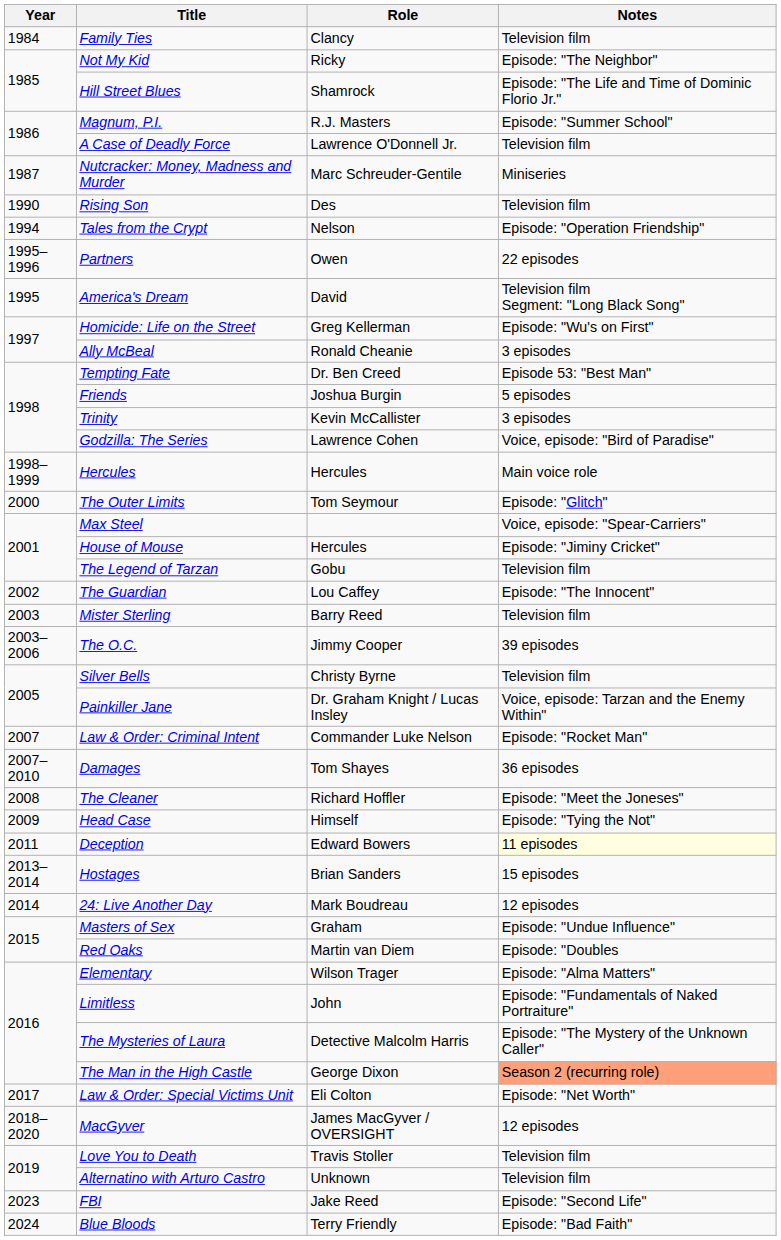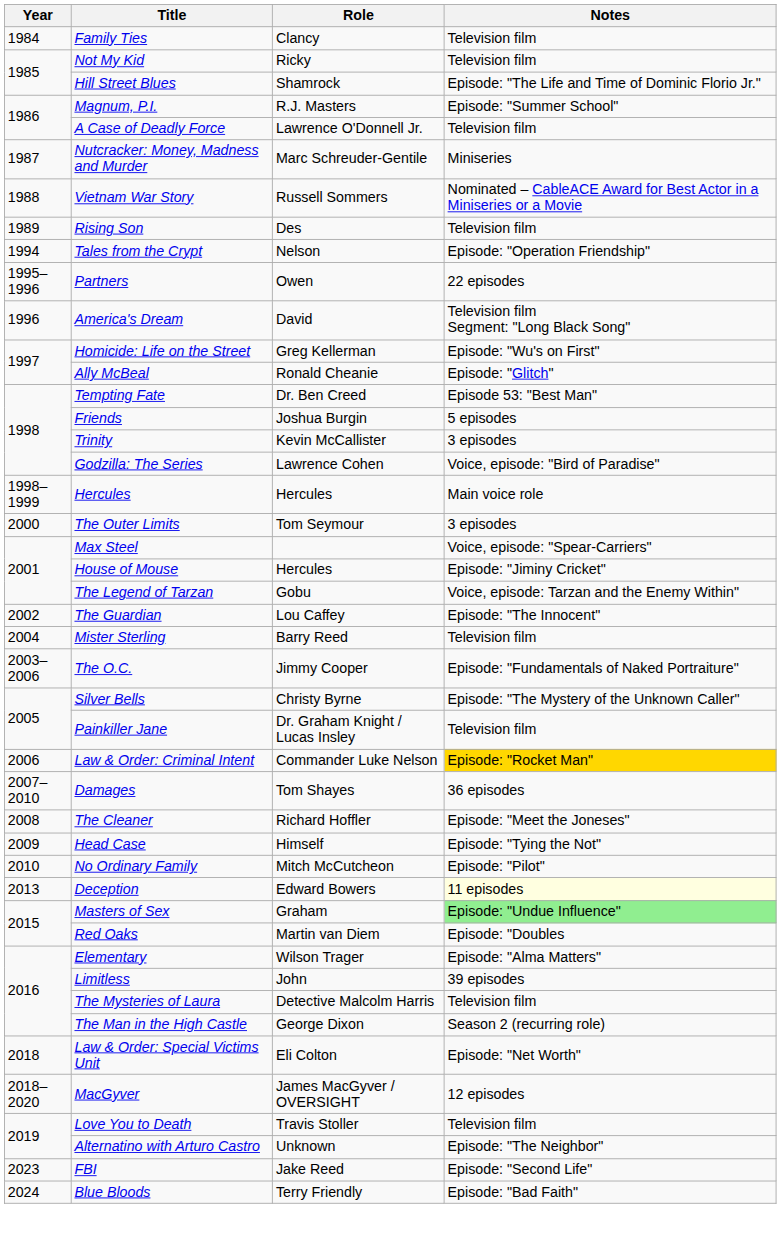Not My Kid | Notes: Episode: "The Neighbor" -> Television film
+ row: 1988 | Vietnam War Story | Russell Sommers | Nominated – CableACE Award for Best Actor in a Miniseries or a Movie
Rising Son | Year: 1990 -> 1989
America's Dream | Year: 1995 -> 1996
Ally McBeal | Notes: 3 episodes -> Episode: "Glitch"
The Outer Limits | Notes: Episode: "Glitch" -> 3 episodes
The Legend of Tarzan | Notes: Television film -> Voice, episode: Tarzan and the Enemy Within"
Mister Sterling | Year: 2003 -> 2004
The O.C. | Notes: 39 episodes -> Episode: "Fundamentals of Naked Portraiture"
Silver Bells | Notes: Television film -> Episode: "The Mystery of the Unknown Caller"
Painkiller Jane | Notes: Voice, episode: Tarzan and the Enemy Within" -> Television film
Law & Order: Criminal Intent | Year: 2007 -> 2006
Law & Order: Criminal Intent | Notes: no background -> gold background
+ row: 2010 | No Ordinary Family | Mitch McCutcheon | Episode: "Pilot"
Deception | Year: 2011 -> 2013
- row: 2013–2014 | Hostages | Brian Sanders | 15 episodes
- row: 2014 | 24: Live Another Day | Mark Boudreau | 12 episodes
Masters of Sex | Notes: no background -> lightgreen background
Limitless | Notes: Episode: "Fundamentals of Naked Portraiture" -> 39 episodes
The Mysteries of Laura | Notes: Episode: "The Mystery of the Unknown Caller" -> Television film
The Man in the High Castle | Notes: lightsalmon background -> no background
Law & Order: Special Victims Unit | Year: 2017 -> 2018
Alternatino with Arturo Castro | Notes: Television film -> Episode: "The Neighbor"
